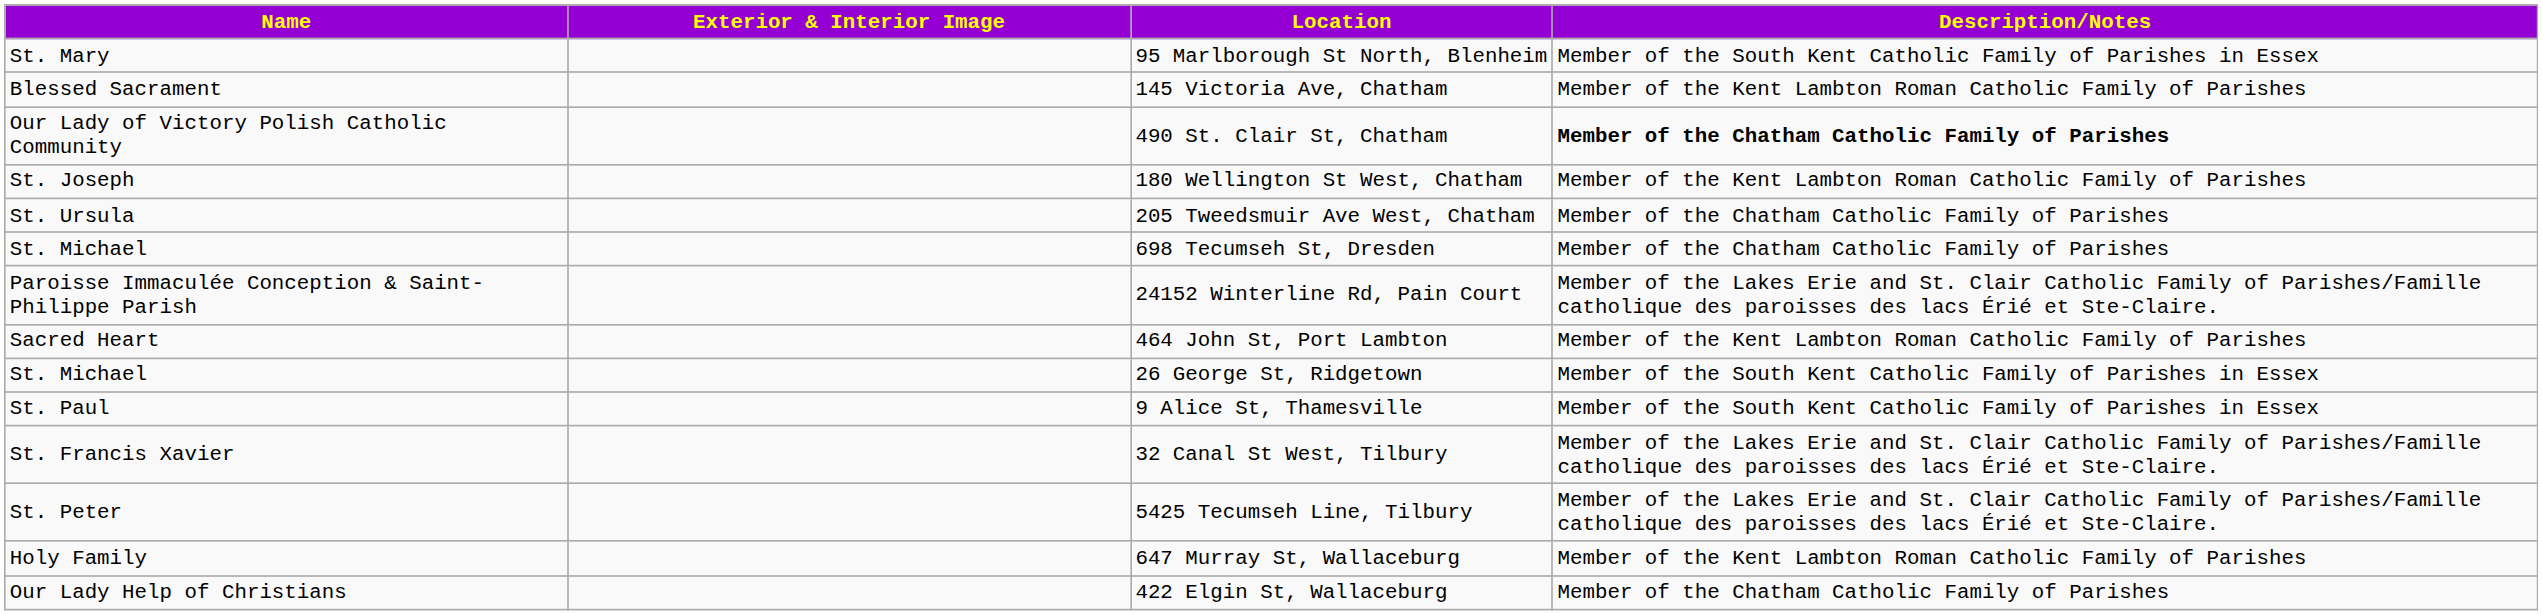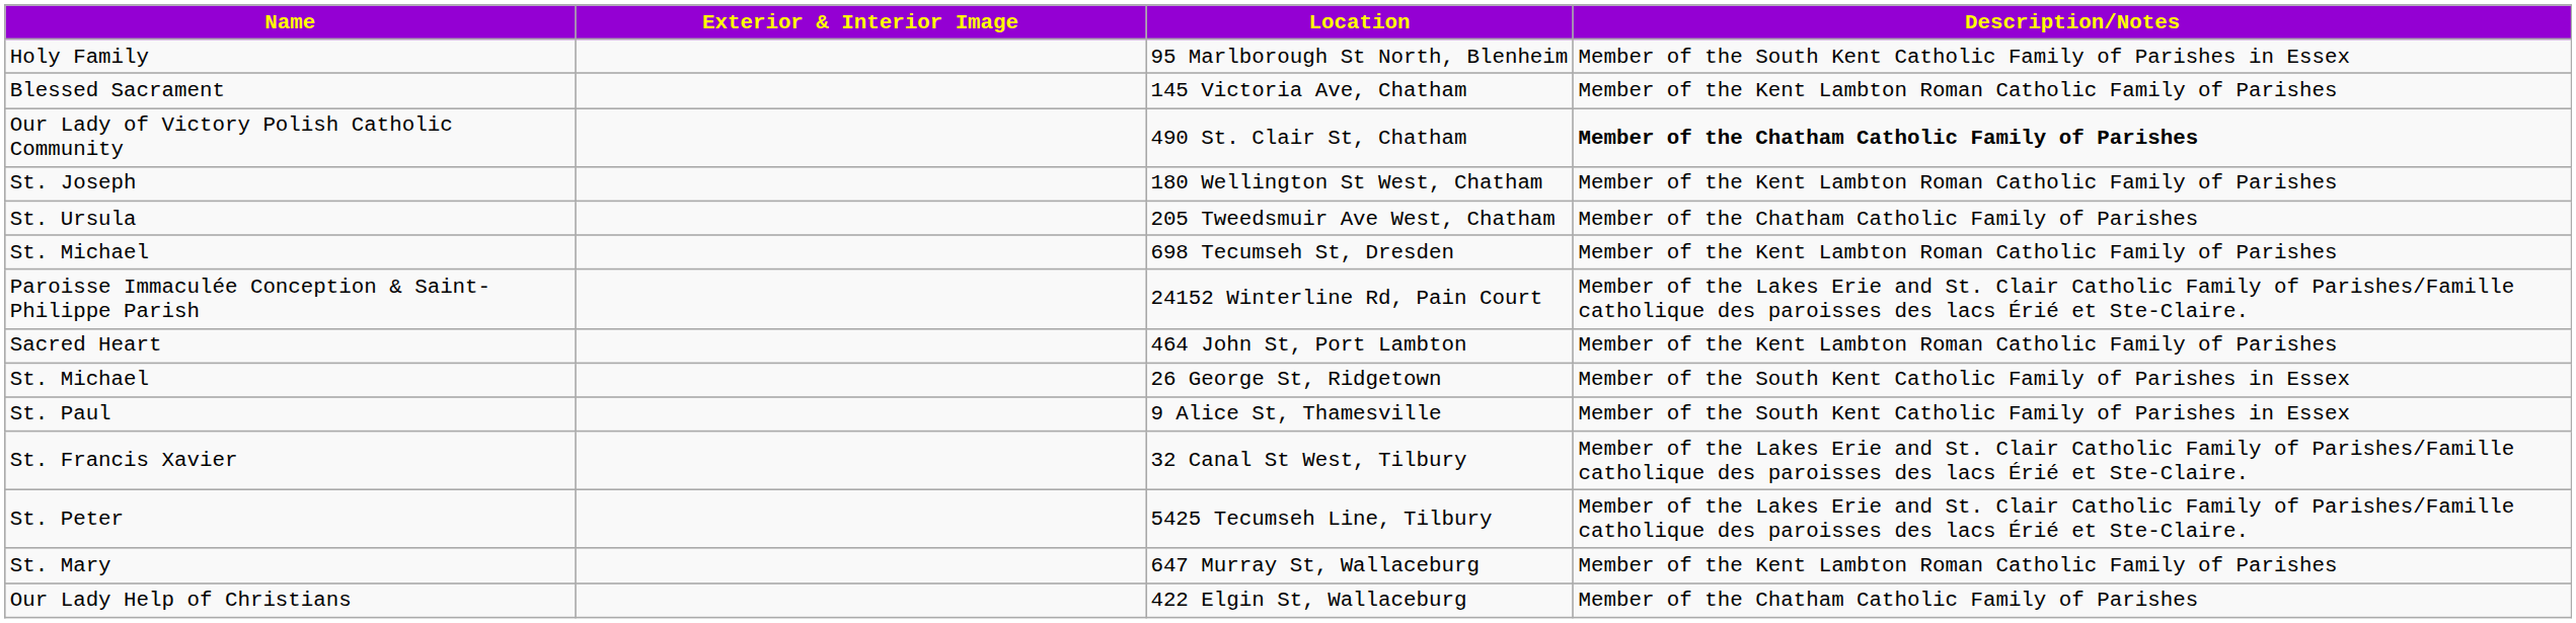95 Marlborough St North, Blenheim | Name: St. Mary -> Holy Family
698 Tecumseh St, Dresden | Description/Notes: Member of the Chatham Catholic Family of Parishes -> Member of the Kent Lambton Roman Catholic Family of Parishes
647 Murray St, Wallaceburg | Name: Holy Family -> St. Mary
